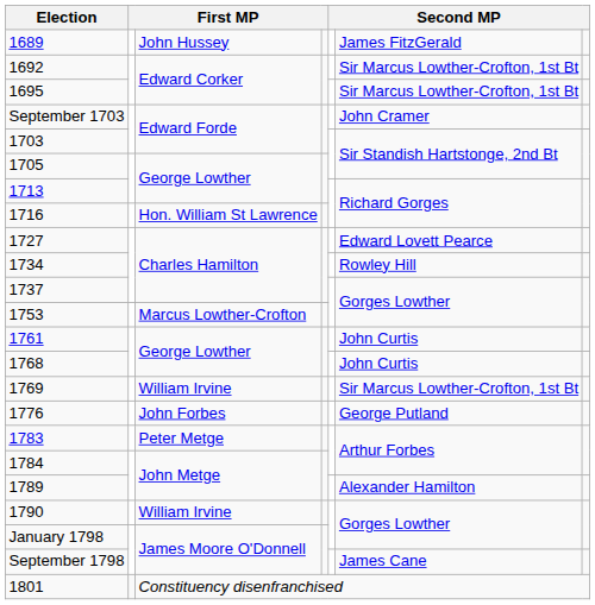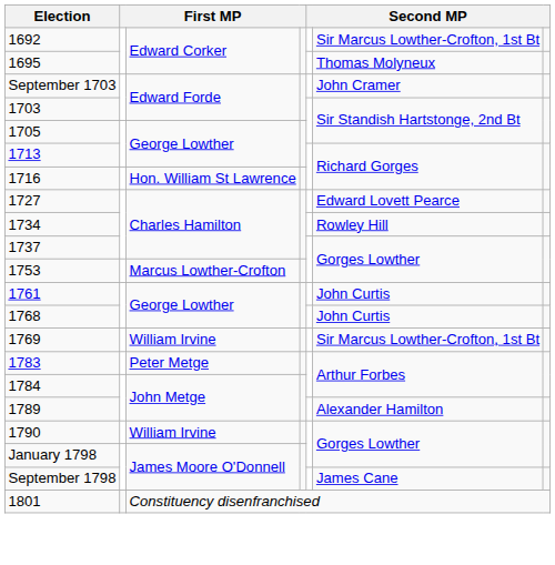- row: 1689 | John Hussey | James FitzGerald
1695 | column 6: Sir Marcus Lowther-Crofton, 1st Bt -> Thomas Molyneux
- row: 1776 | John Forbes | George Putland
